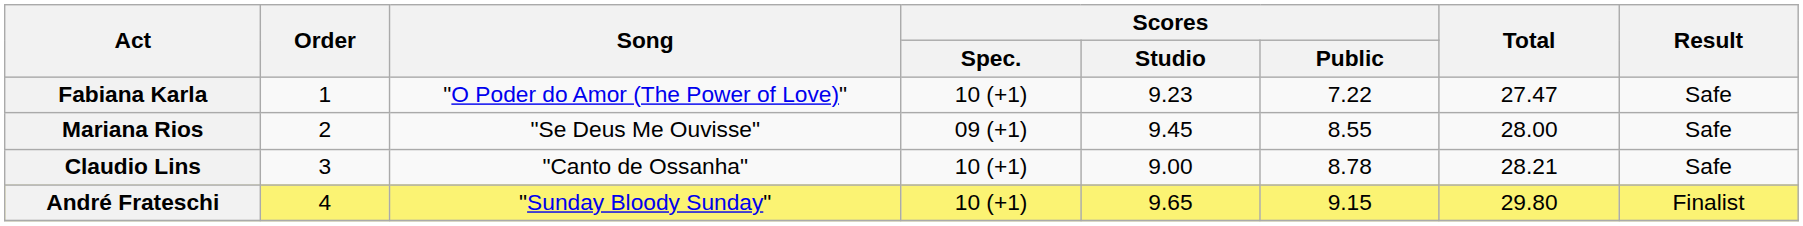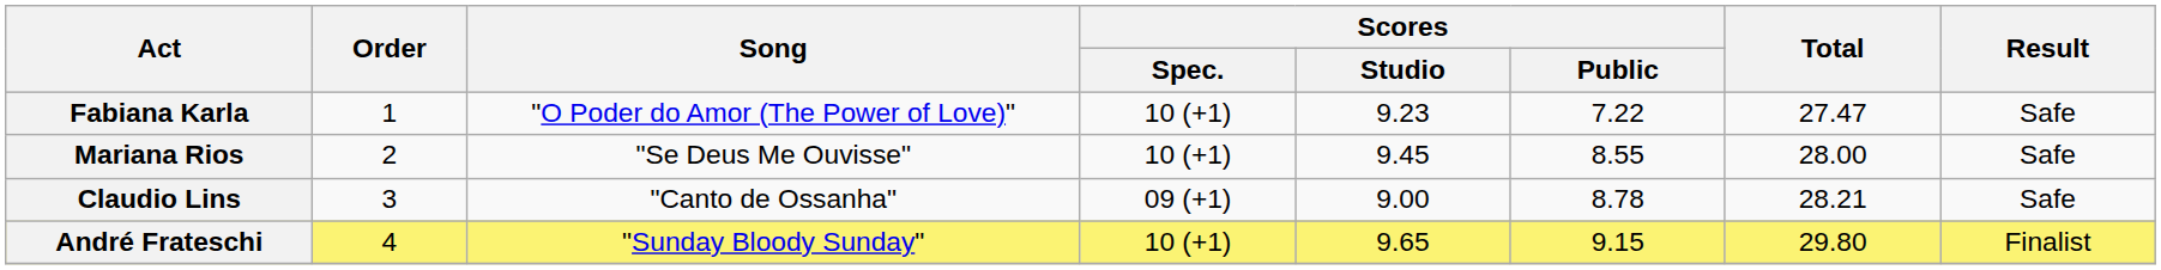Mariana Rios | Scores / Spec.: 09 (+1) -> 10 (+1)
Claudio Lins | Scores / Spec.: 10 (+1) -> 09 (+1)
